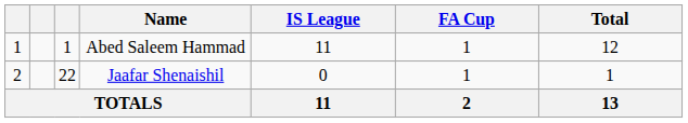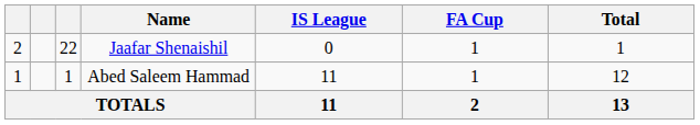rows swapped: Abed Saleem Hammad <-> Jaafar Shenaishil
